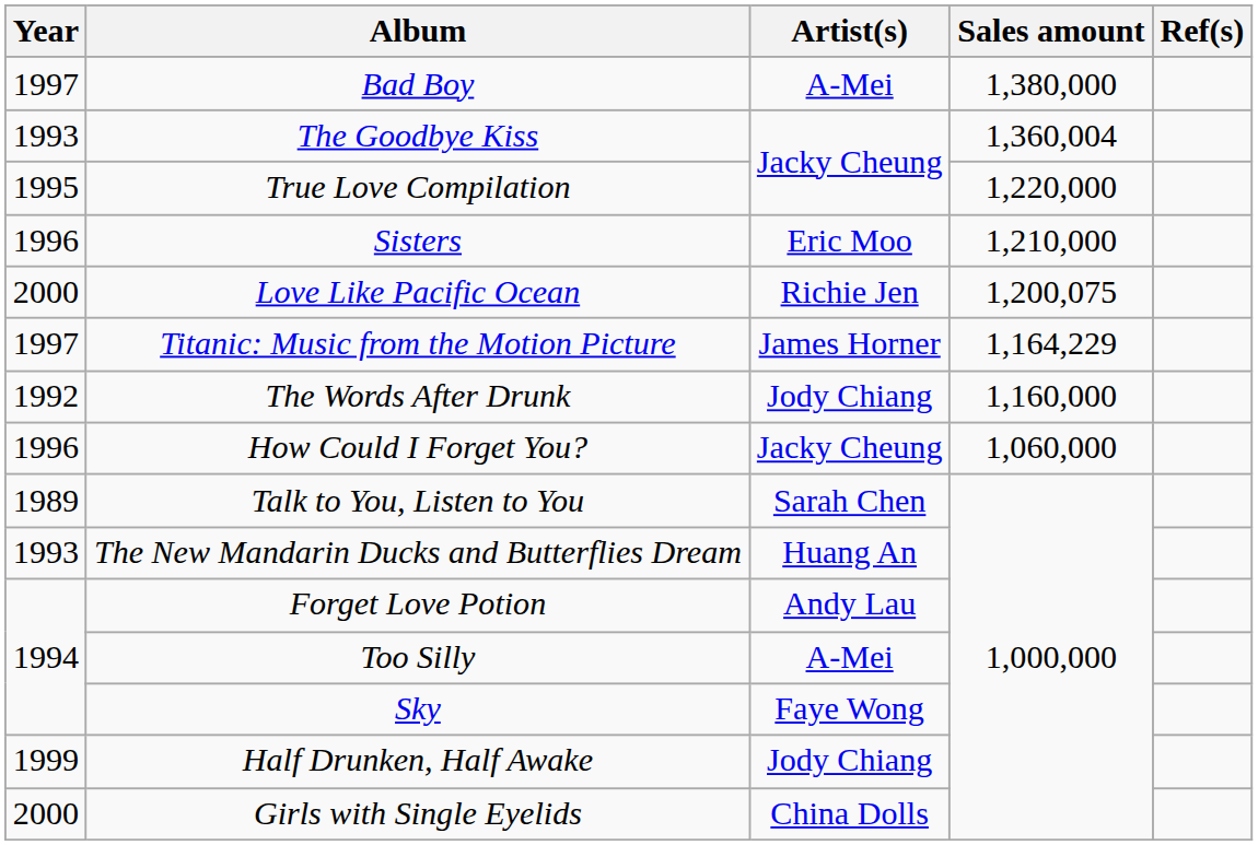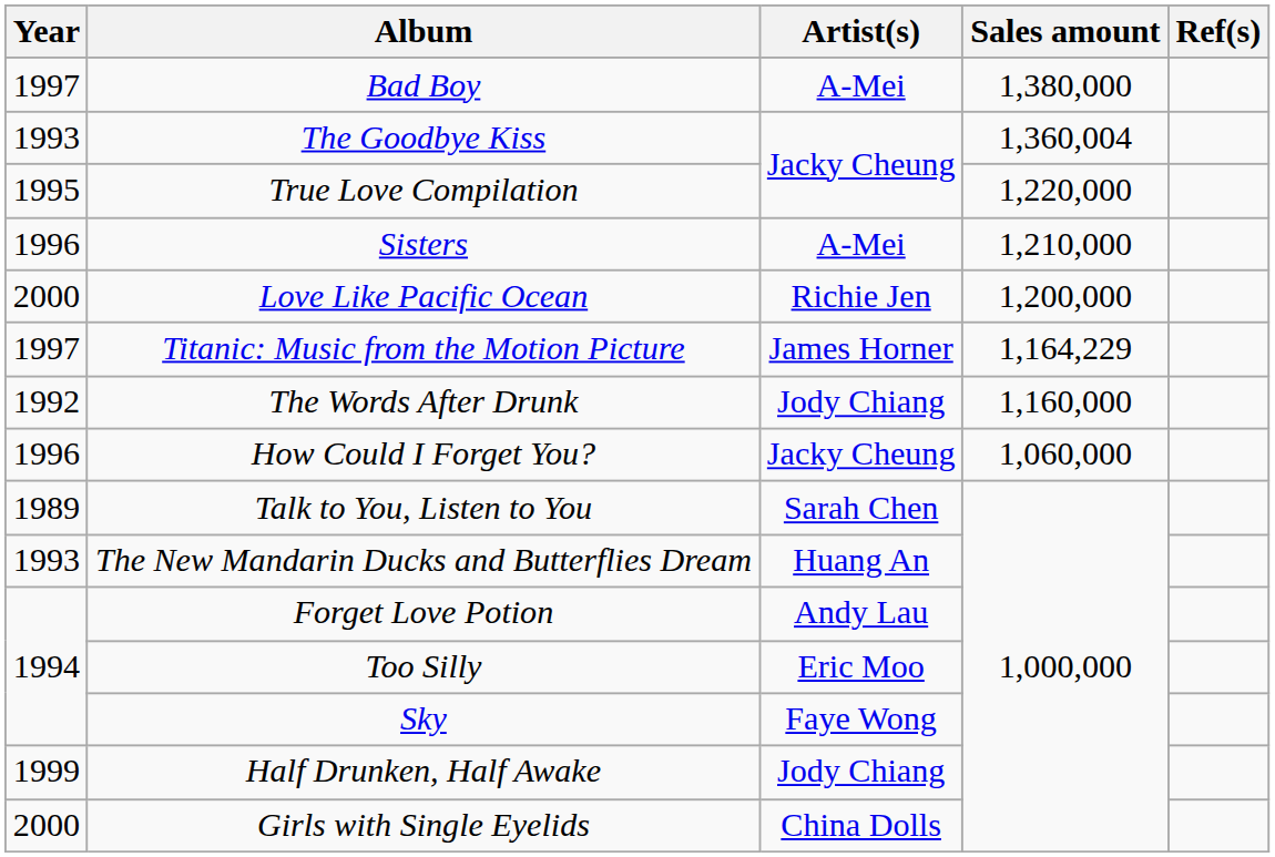Sisters | Artist(s): Eric Moo -> A-Mei
Love Like Pacific Ocean | Sales amount: 1,200,075 -> 1,200,000
Too Silly | Artist(s): A-Mei -> Eric Moo
